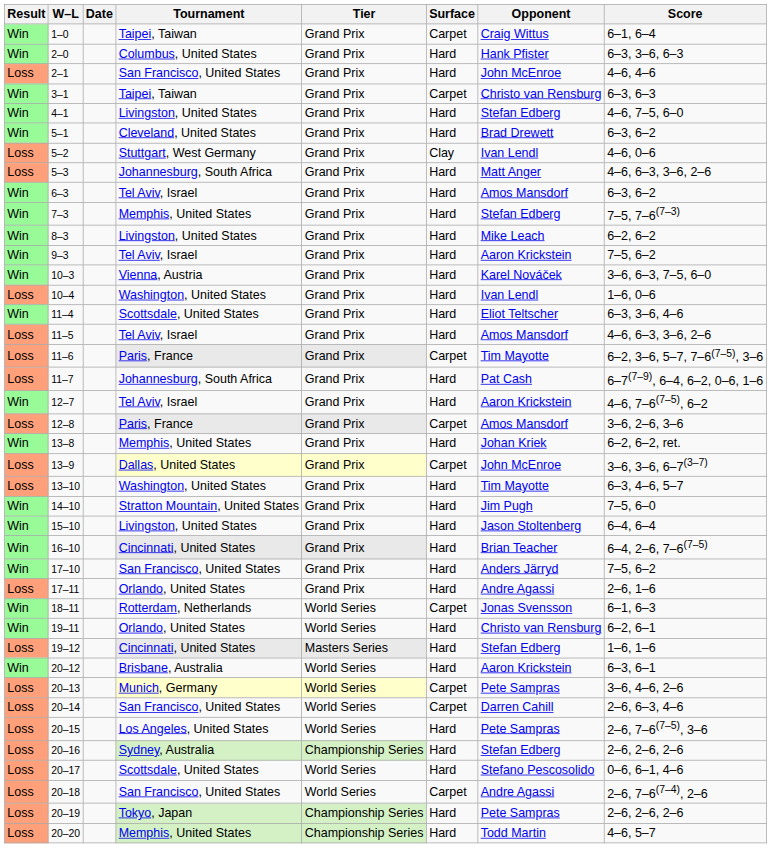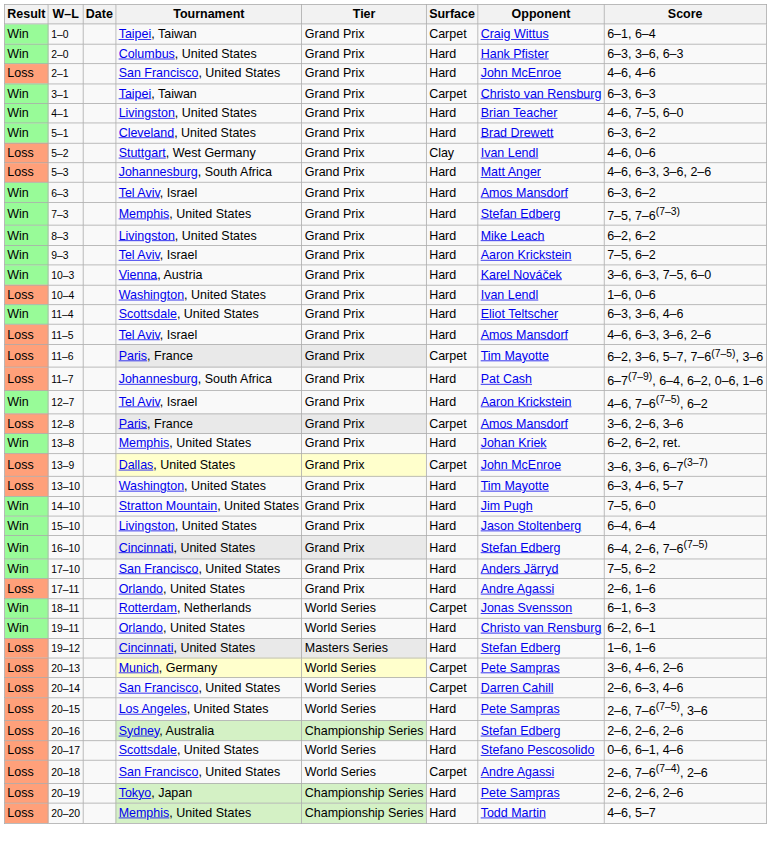4–1 | Opponent: Stefan Edberg -> Brian Teacher
16–10 | Opponent: Brian Teacher -> Stefan Edberg
- row: Win | 20–12 | Brisbane, Australia | World Series | Hard | Aaron Krickstein | 6–3, 6–1
